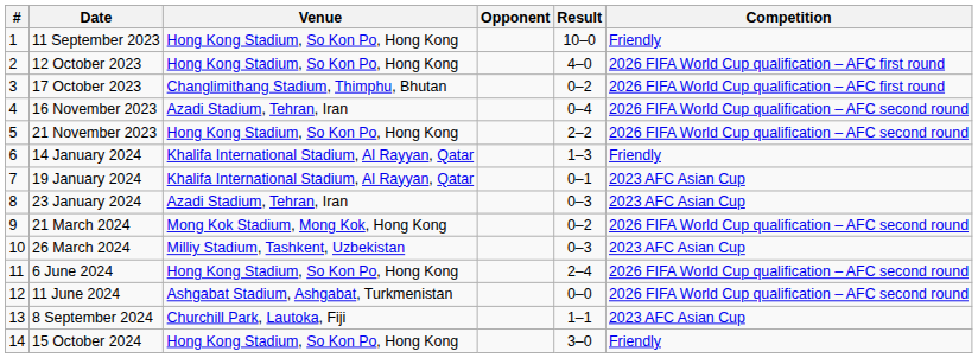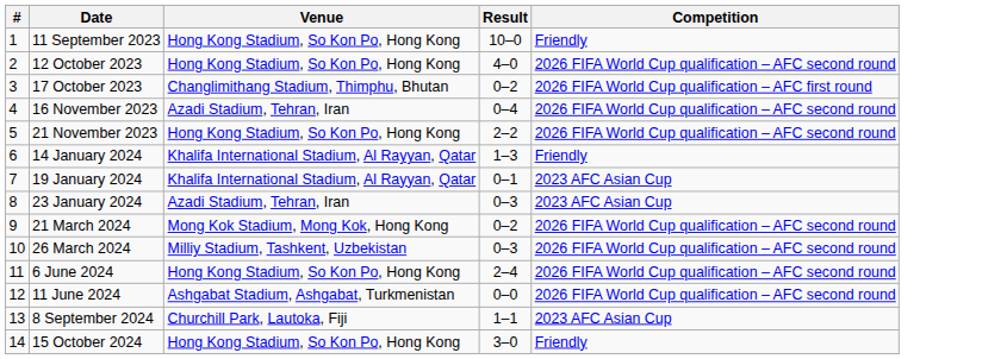- column: Opponent
12 October 2023 | Competition: 2026 FIFA World Cup qualification – AFC first round -> 2026 FIFA World Cup qualification – AFC second round
26 March 2024 | Competition: 2023 AFC Asian Cup -> 2026 FIFA World Cup qualification – AFC second round
